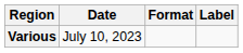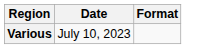- column: Label
